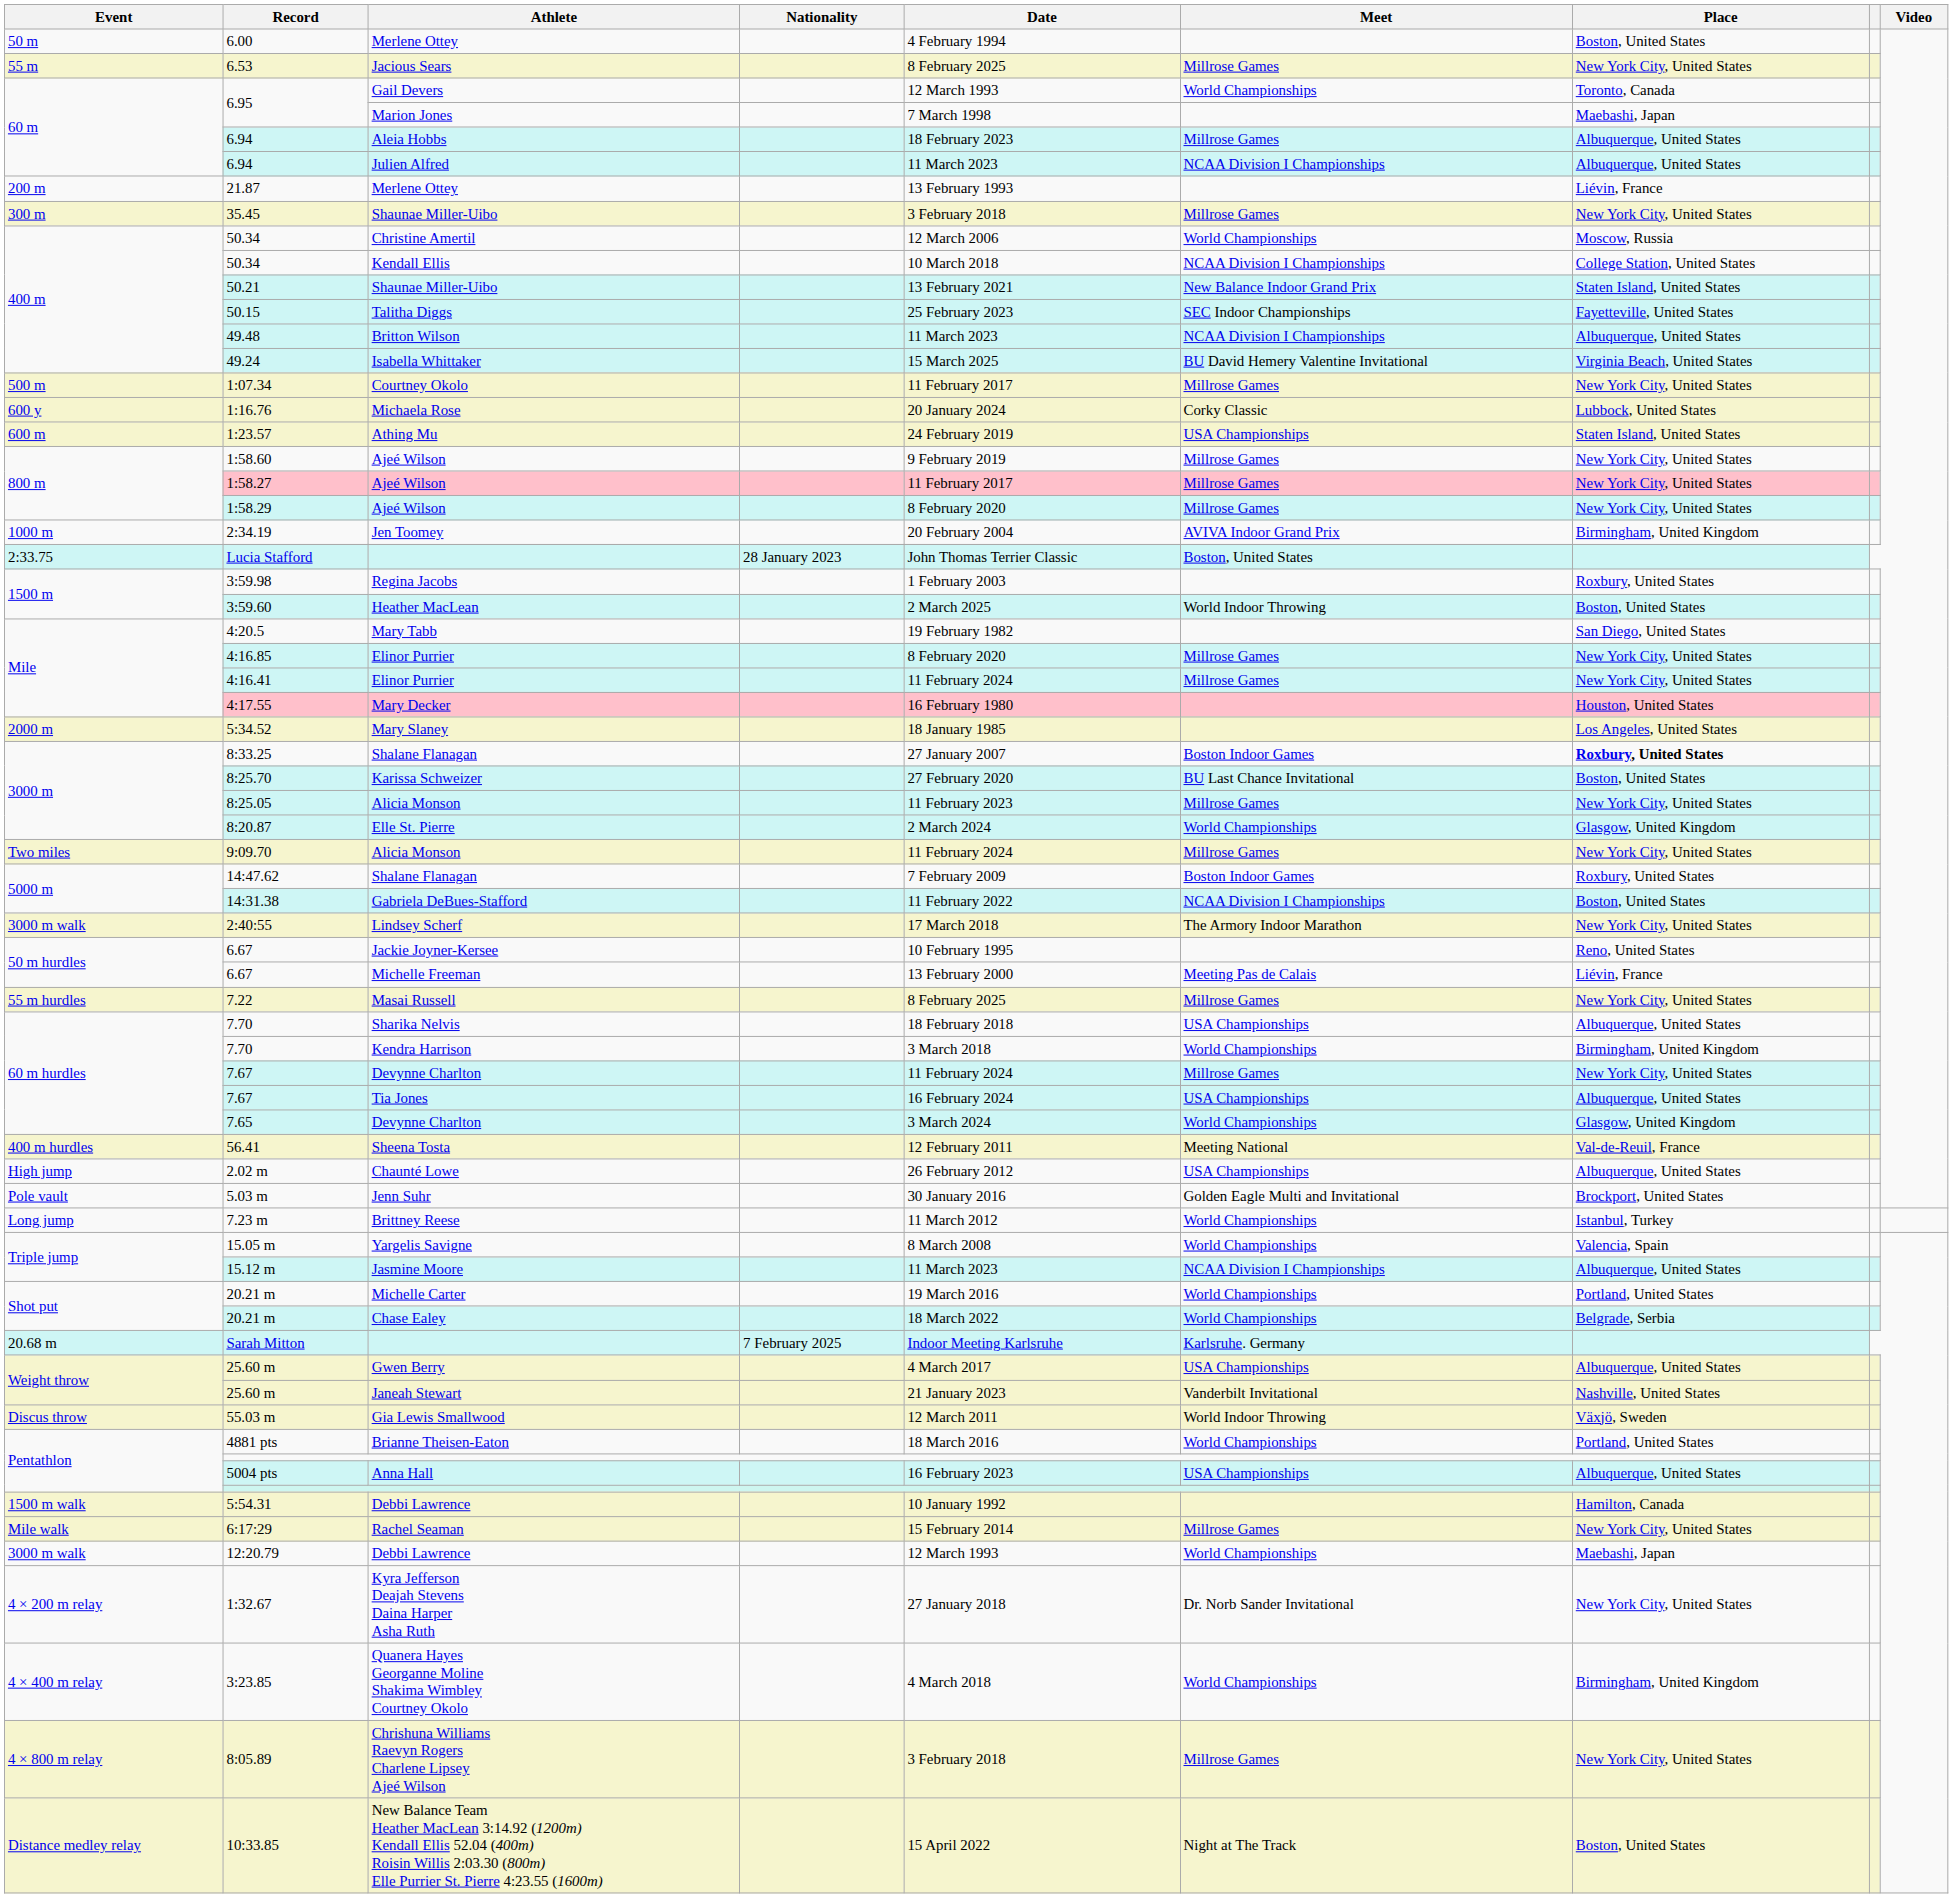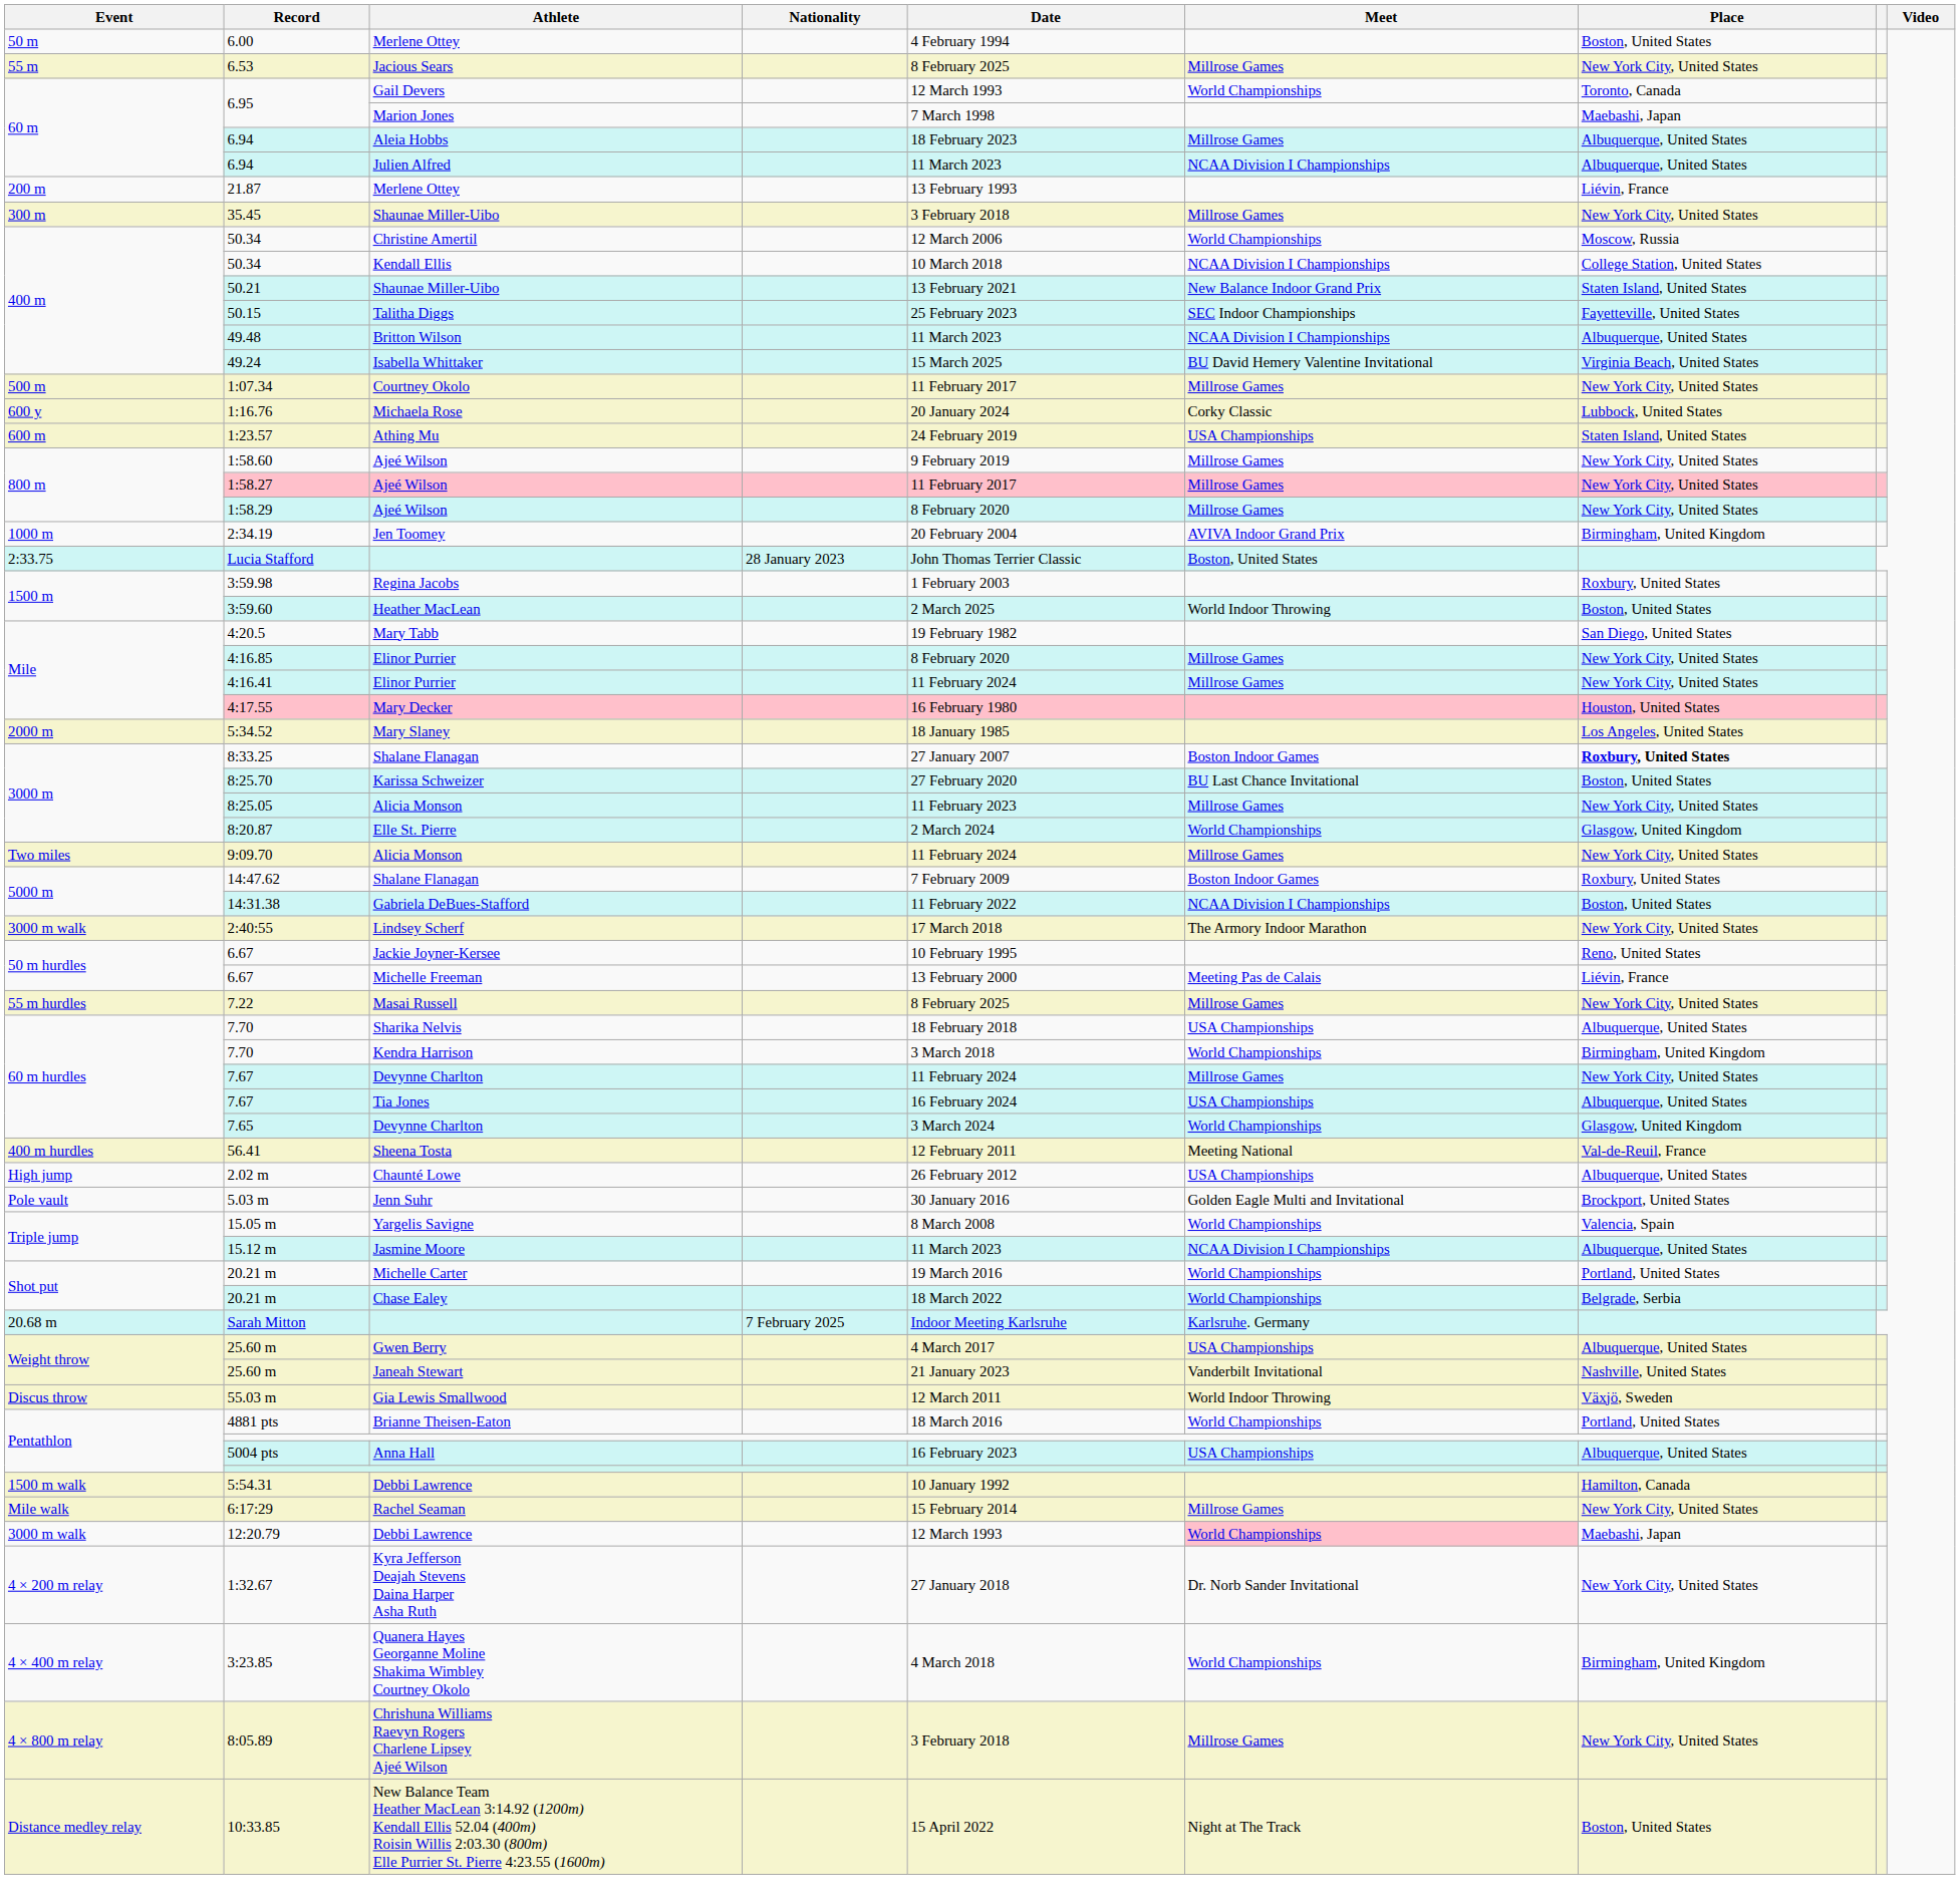- row: Long jump | 7.23 m | Brittney Reese | 11 March 2012 | World Championships | Istanbul, Turkey
12:20.79 | Meet: no background -> pink background
